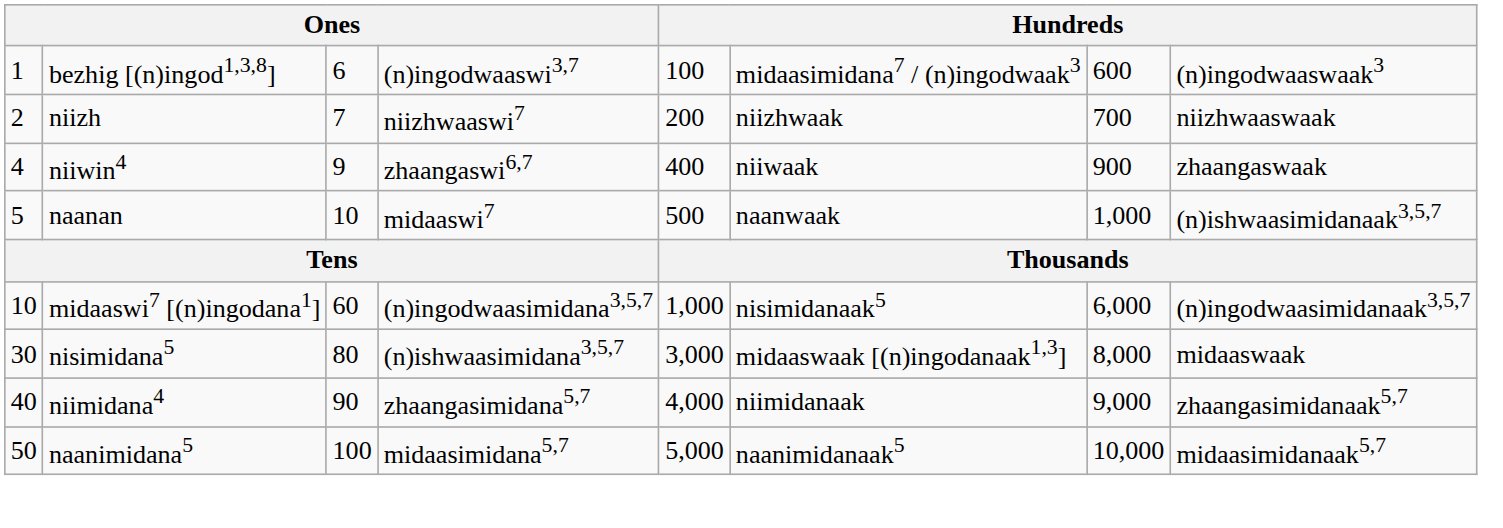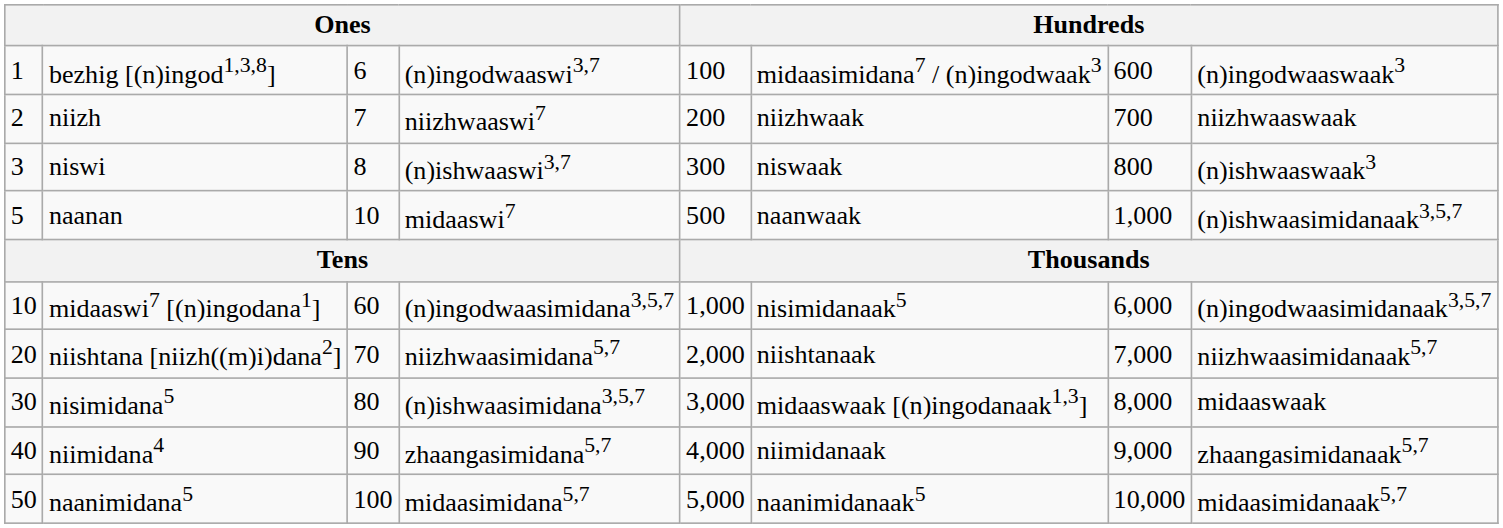+ row: 3 | niswi | 8 | (n)ishwaaswi3,7 | 300 | niswaak | 800 | (n)ishwaaswaak3
- row: 4 | niiwin4 | 9 | zhaangaswi6,7 | 400 | niiwaak | 900 | zhaangaswaak
+ row: 20 | niishtana [niizh((m)i)dana2] | 70 | niizhwaasimidana5,7 | 2,000 | niishtanaak | 7,000 | niizhwaasimidanaak5,7
